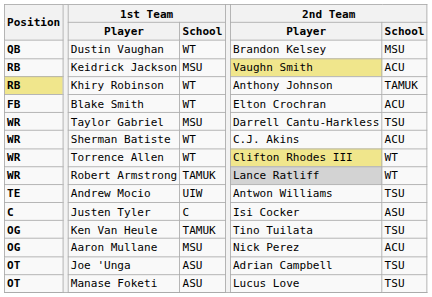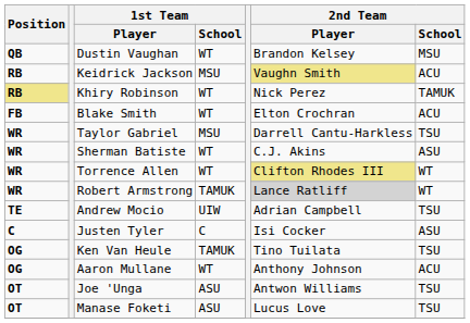Khiry Robinson | 2nd Team / Player: Anthony Johnson -> Nick Perez
Sherman Batiste | 2nd Team / School: ACU -> ASU
Andrew Mocio | 2nd Team / Player: Antwon Williams -> Adrian Campbell
Aaron Mullane | 1st Team / School: MSU -> WT
Aaron Mullane | 2nd Team / Player: Nick Perez -> Anthony Johnson
Joe 'Unga | 2nd Team / Player: Adrian Campbell -> Antwon Williams
